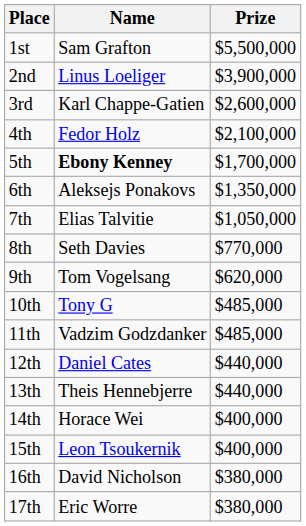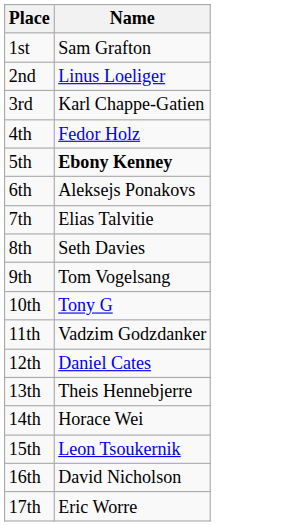- column: Prize | $5,500,000 | $3,900,000 | $2,600,000 | $2,100,000 | $1,700,000 | $1,350,000 | $1,050,000 | $770,000 | $620,000 | $485,000 | $485,000 | $440,000 | $440,000 | $400,000 | $400,000 | $380,000 | $380,000
